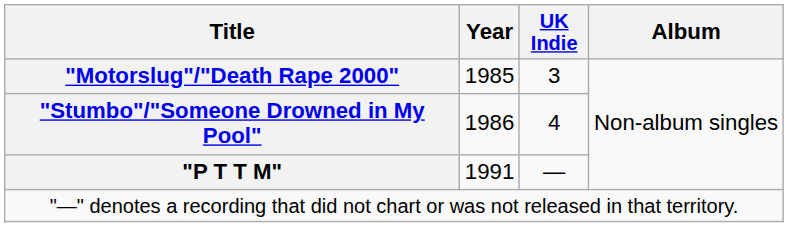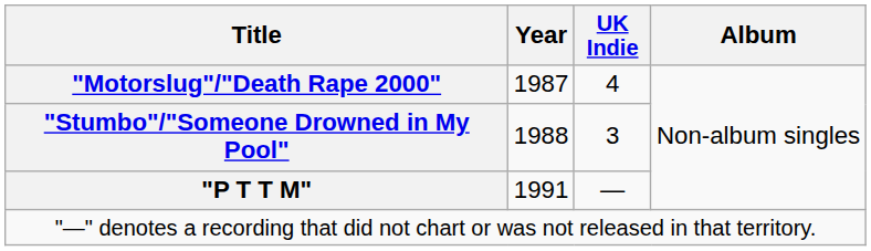"Motorslug"/"Death Rape 2000" | Year: 1985 -> 1987
"Motorslug"/"Death Rape 2000" | UK Indie: 3 -> 4
"Stumbo"/"Someone Drowned in My Pool" | Year: 1986 -> 1988
"Stumbo"/"Someone Drowned in My Pool" | UK Indie: 4 -> 3
